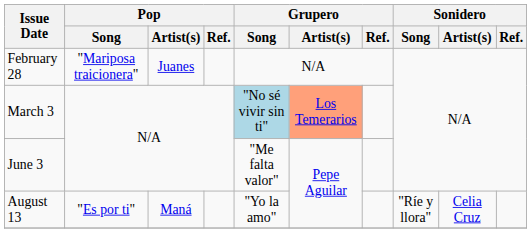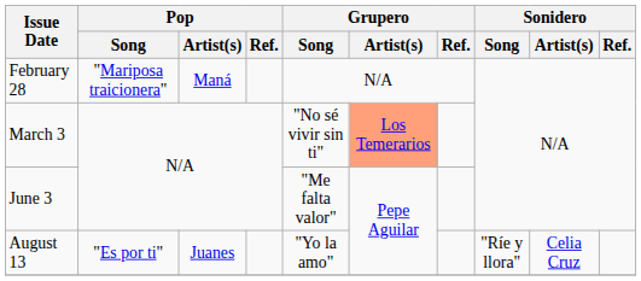February 28 | Pop / Artist(s): Juanes -> Maná
March 3 | Grupero / Song: lightblue background -> no background
August 13 | Pop / Artist(s): Maná -> Juanes
